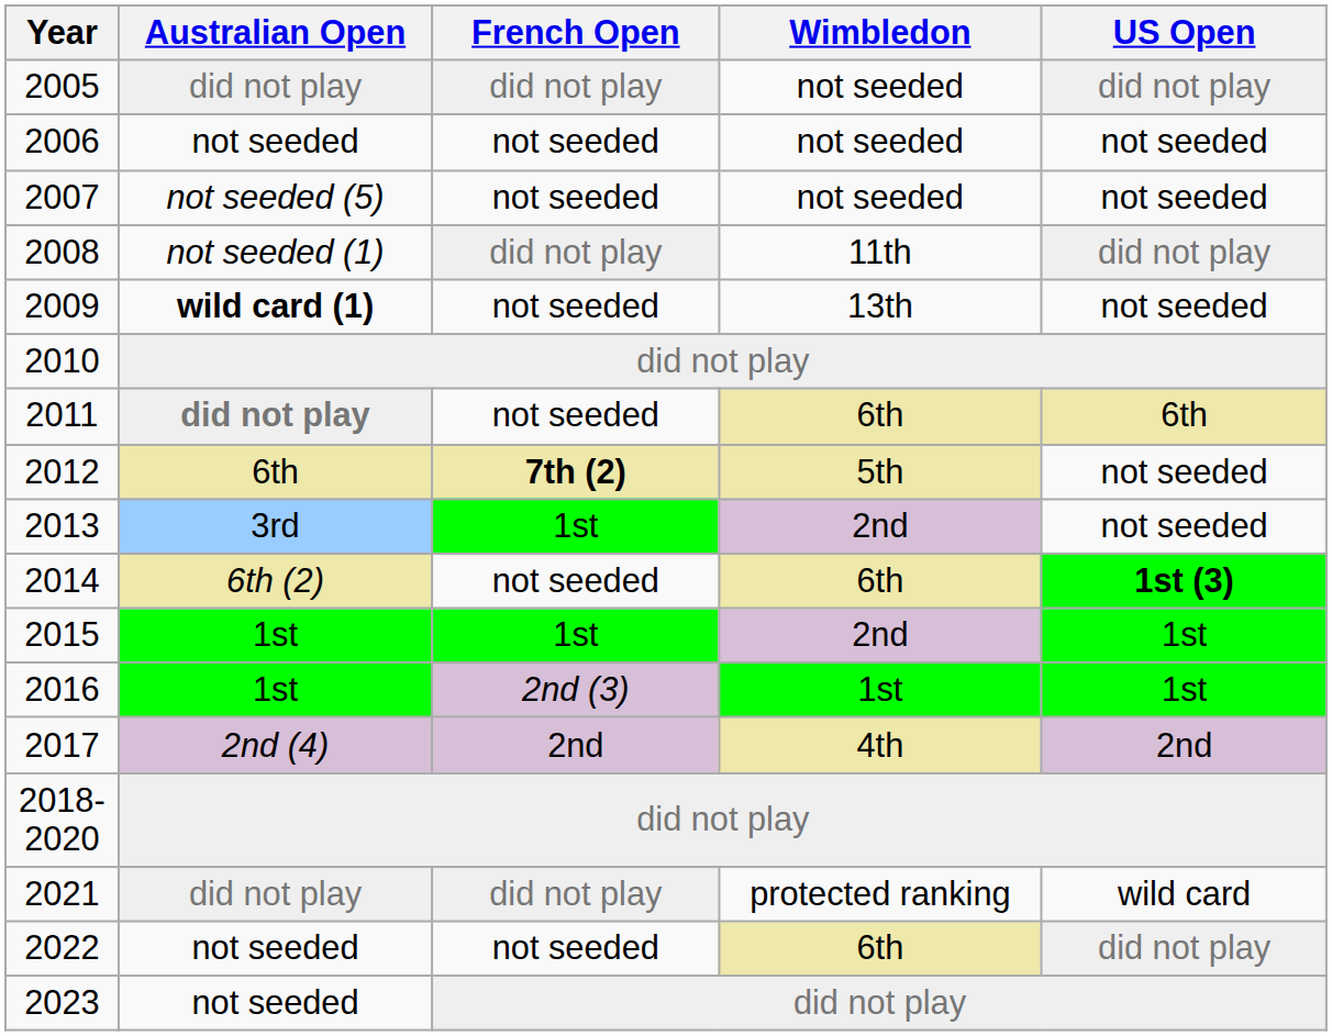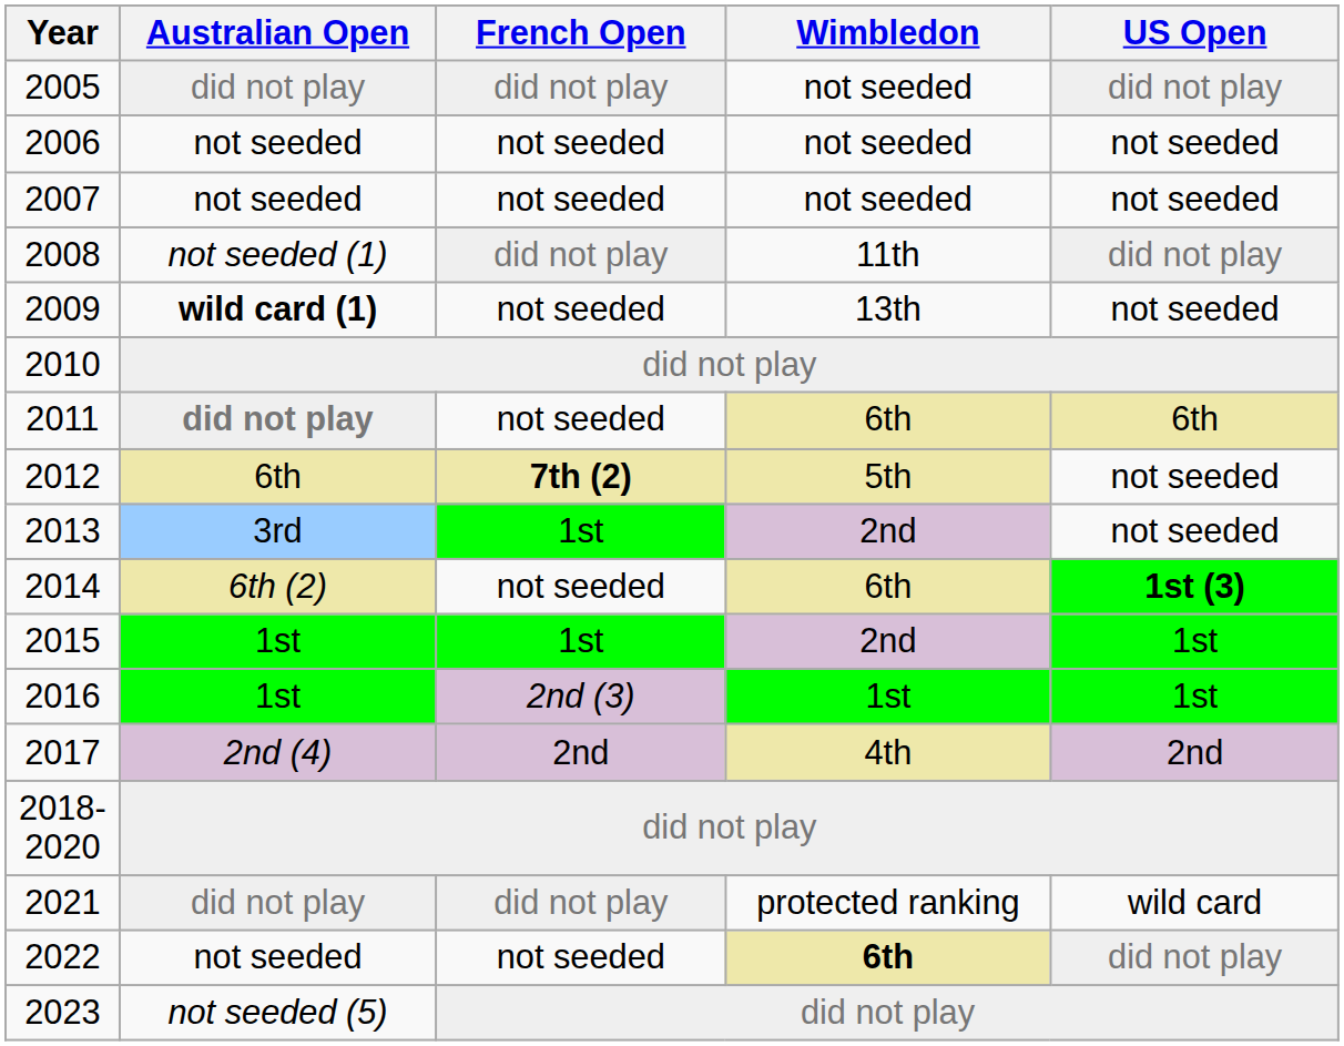2007 | Australian Open: not seeded (5) -> not seeded
2022 | Wimbledon: normal -> bold
2023 | Australian Open: not seeded -> not seeded (5)
